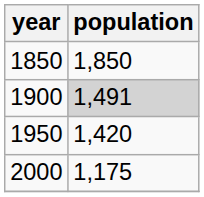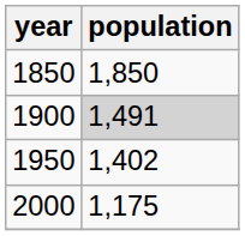1950 | population: 1,420 -> 1,402
